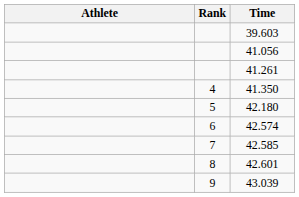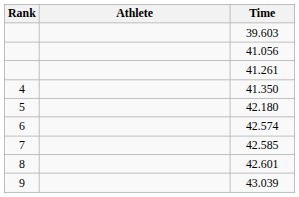columns swapped: Rank <-> Athlete
